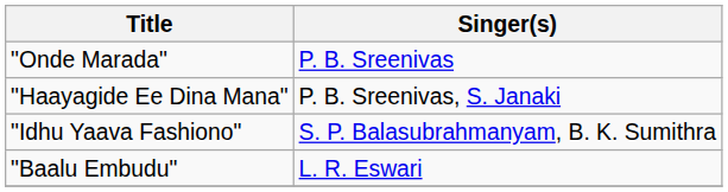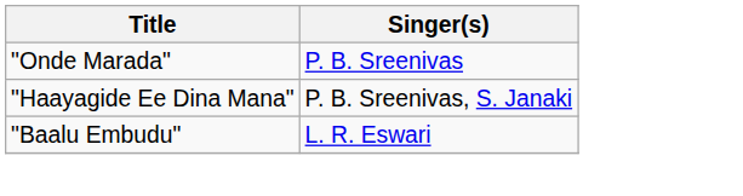- row: "Idhu Yaava Fashiono" | S. P. Balasubrahmanyam, B. K. Sumithra
